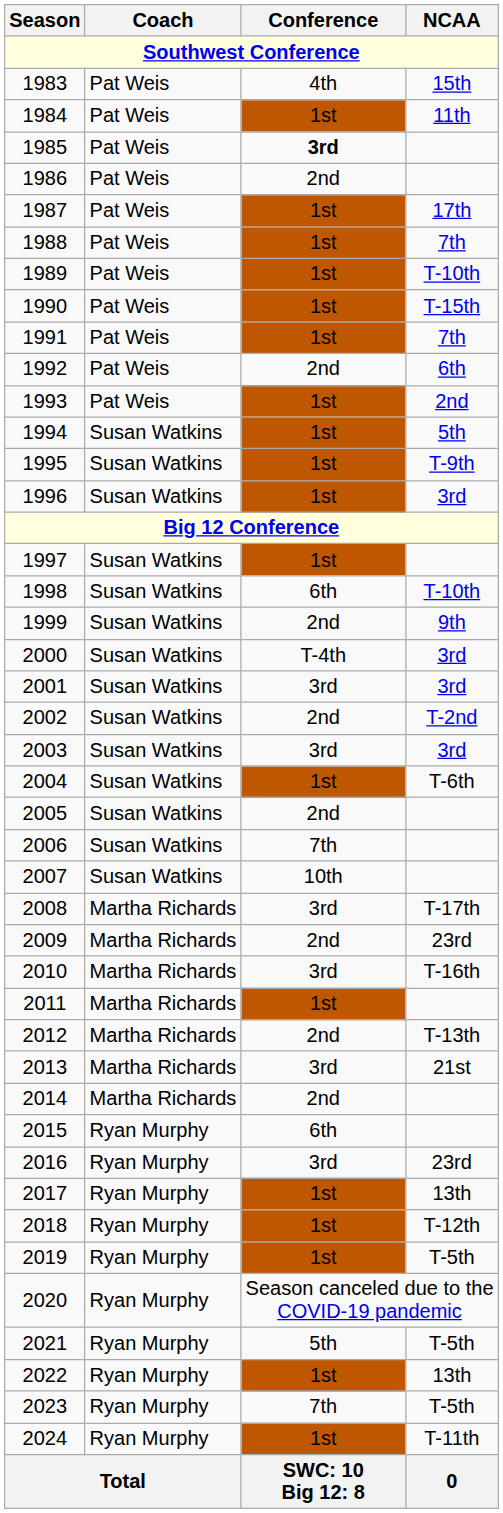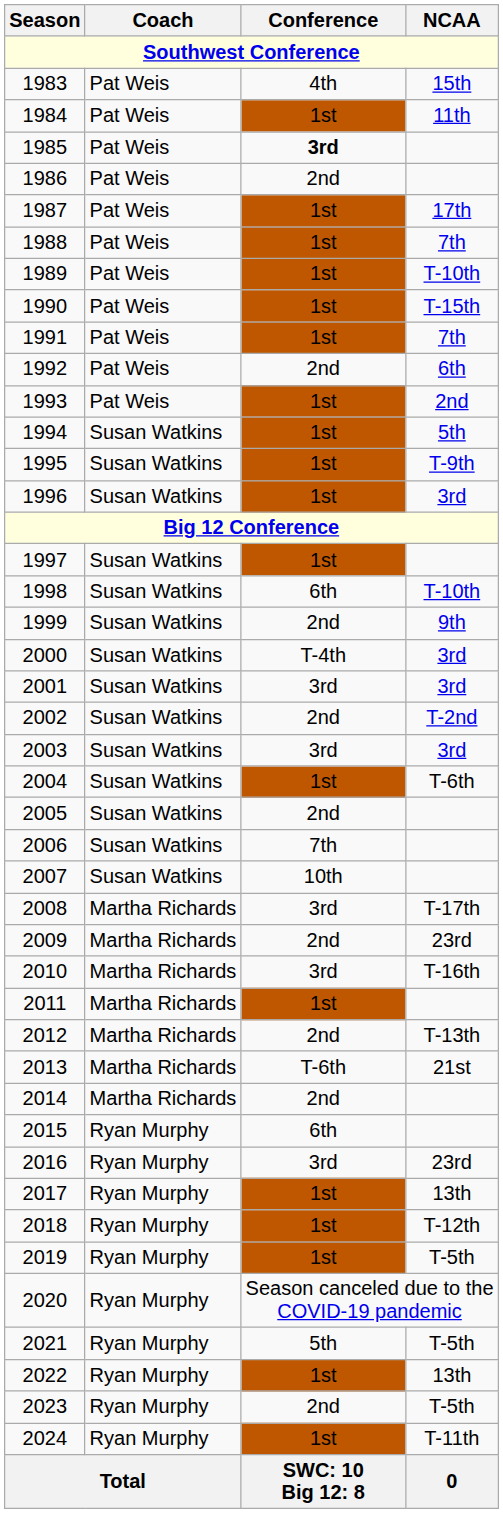2013 | Conference: 3rd -> T-6th
2023 | Conference: 7th -> 2nd
